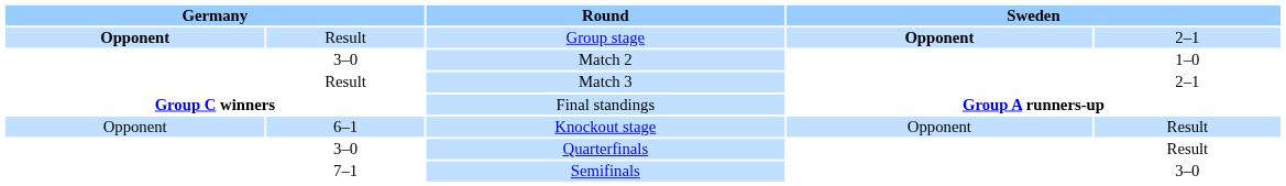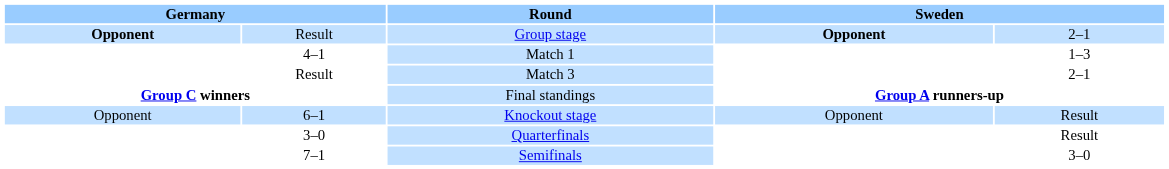+ row: 4–1 | Match 1 | 1–3
- row: 3–0 | Match 2 | 1–0
